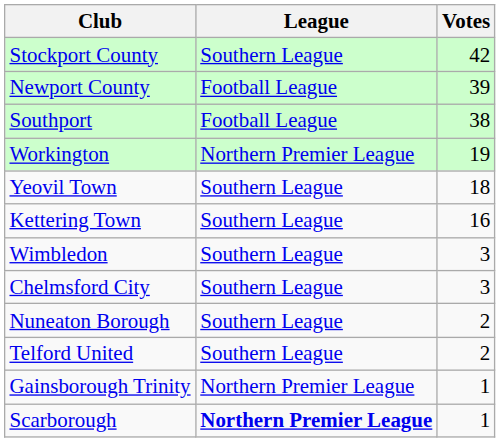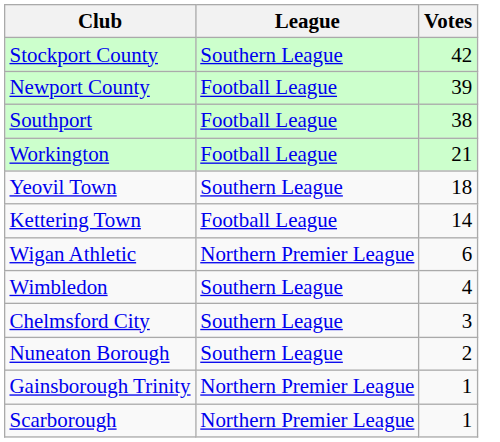Workington | League: Northern Premier League -> Football League
Workington | Votes: 19 -> 21
Kettering Town | League: Southern League -> Football League
Kettering Town | Votes: 16 -> 14
+ row: Wigan Athletic | Northern Premier League | 6
Wimbledon | Votes: 3 -> 4
- row: Telford United | Southern League | 2
Scarborough | League: bold -> normal
